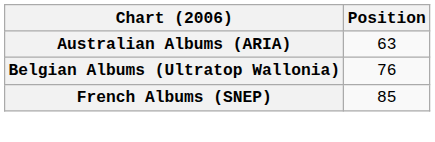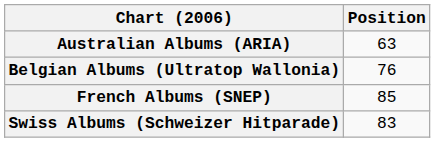+ row: Swiss Albums (Schweizer Hitparade) | 83
